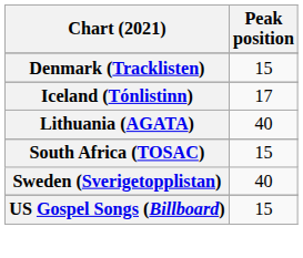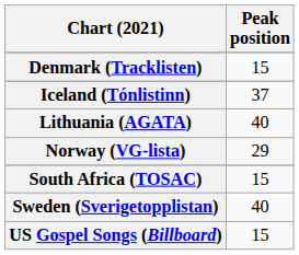Iceland (Tónlistinn) | Peak position: 17 -> 37
+ row: Norway (VG-lista) | 29
